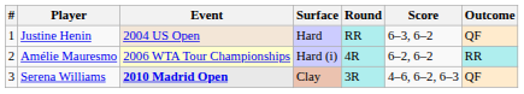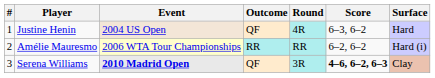columns swapped: Surface <-> Outcome
Justine Henin | Round: RR -> 4R
Amélie Mauresmo | Round: 4R -> RR
Serena Williams | Score: normal -> bold
